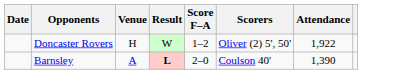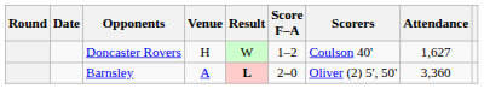+ column: Round
Doncaster Rovers | Scorers: Oliver (2) 5', 50' -> Coulson 40'
Doncaster Rovers | Attendance: 1,922 -> 1,627
Barnsley | Scorers: Coulson 40' -> Oliver (2) 5', 50'
Barnsley | Attendance: 1,390 -> 3,360
